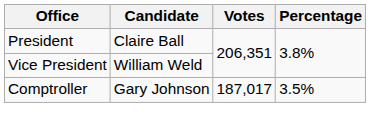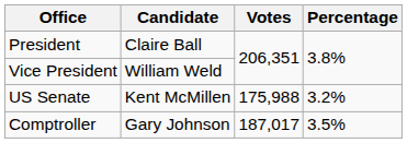+ row: US Senate | Kent McMillen | 175,988 | 3.2%
